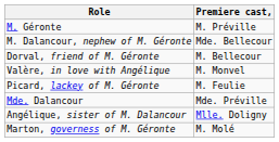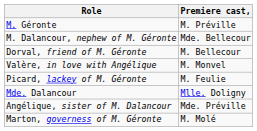Mde. Dalancour | Premiere cast,: Mde. Préville -> Mlle. Doligny
Angélique, sister of M. Dalancour | Premiere cast,: Mlle. Doligny -> Mde. Préville
